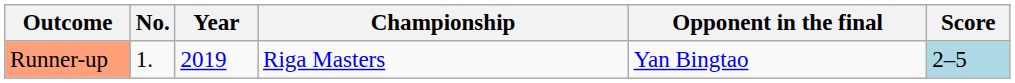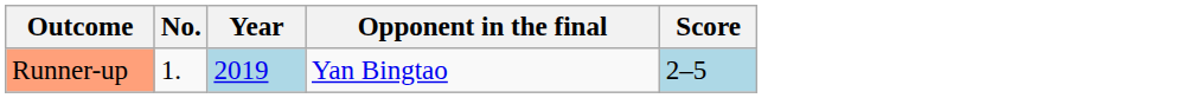- column: Championship | Riga Masters
Runner-up | Year: no background -> lightblue background
